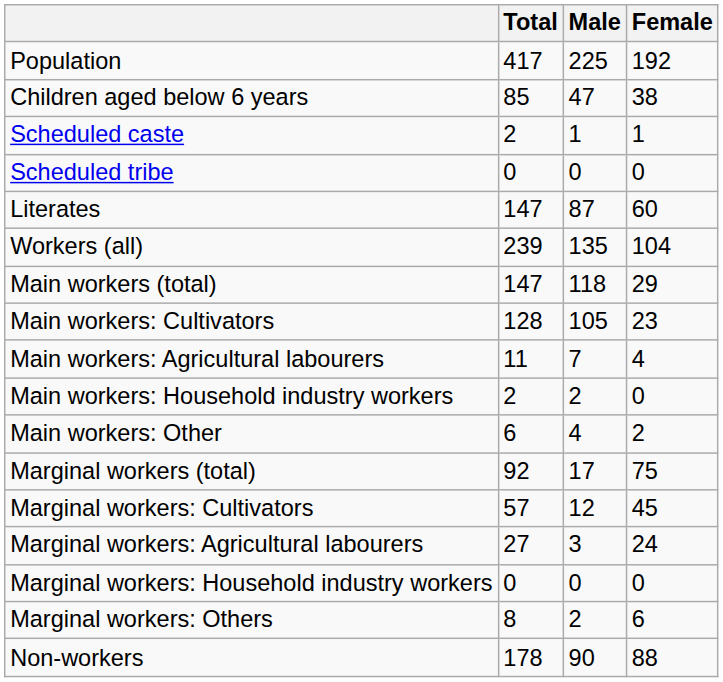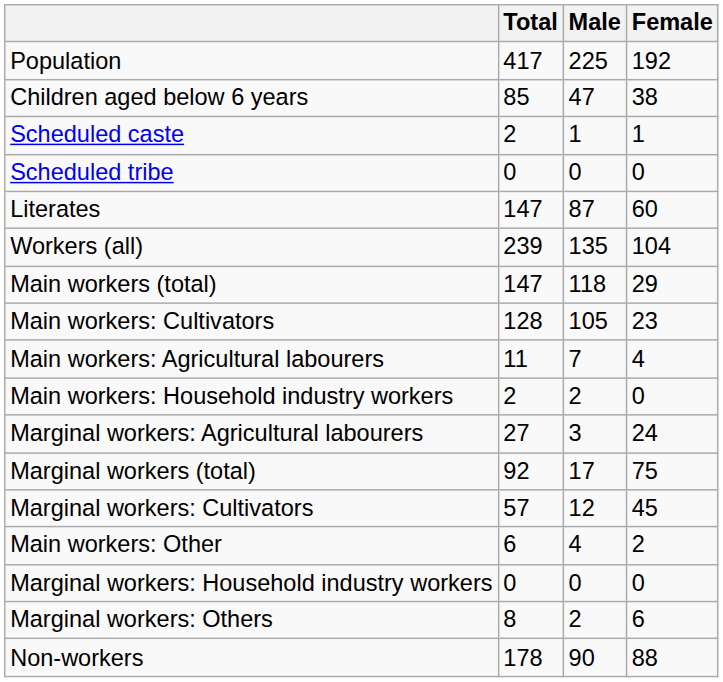rows swapped: Main workers: Other <-> Marginal workers: Agricultural labourers
